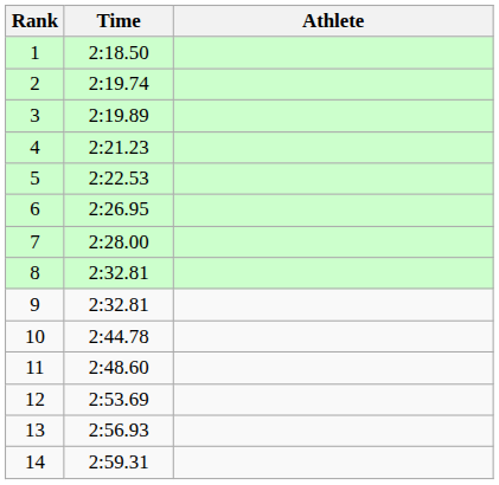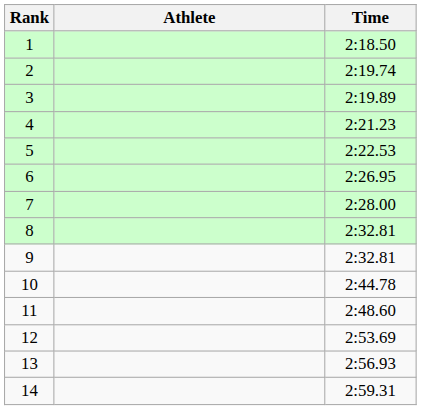columns swapped: Athlete <-> Time
